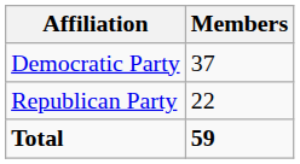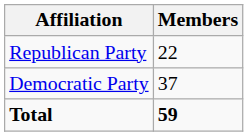rows swapped: Democratic Party <-> Republican Party
